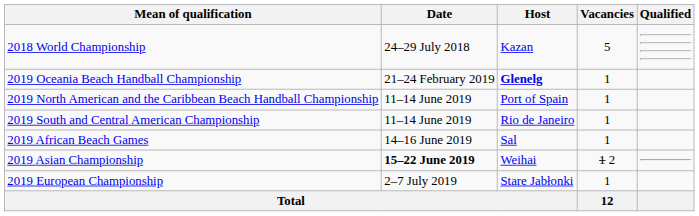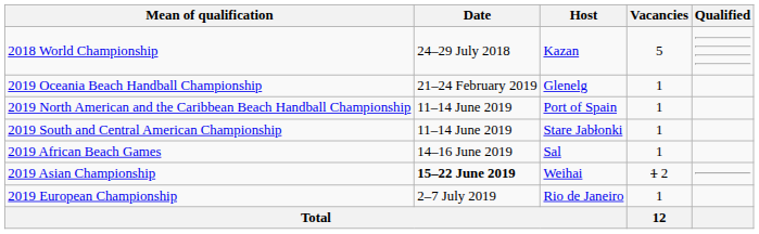2019 Oceania Beach Handball Championship | Host: bold -> normal
2019 South and Central American Championship | Host: Rio de Janeiro -> Stare Jabłonki
2019 European Championship | Host: Stare Jabłonki -> Rio de Janeiro
